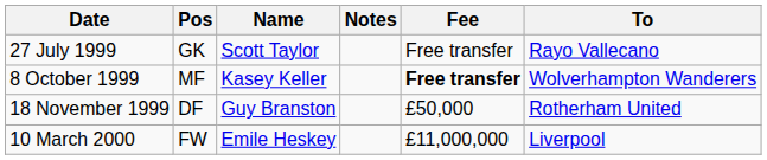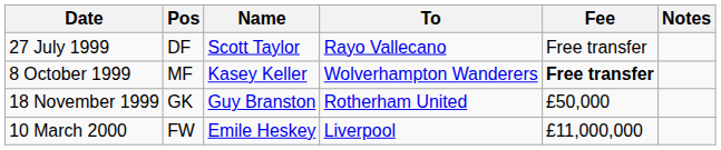columns swapped: To <-> Notes
27 July 1999 | Pos: GK -> DF
18 November 1999 | Pos: DF -> GK
